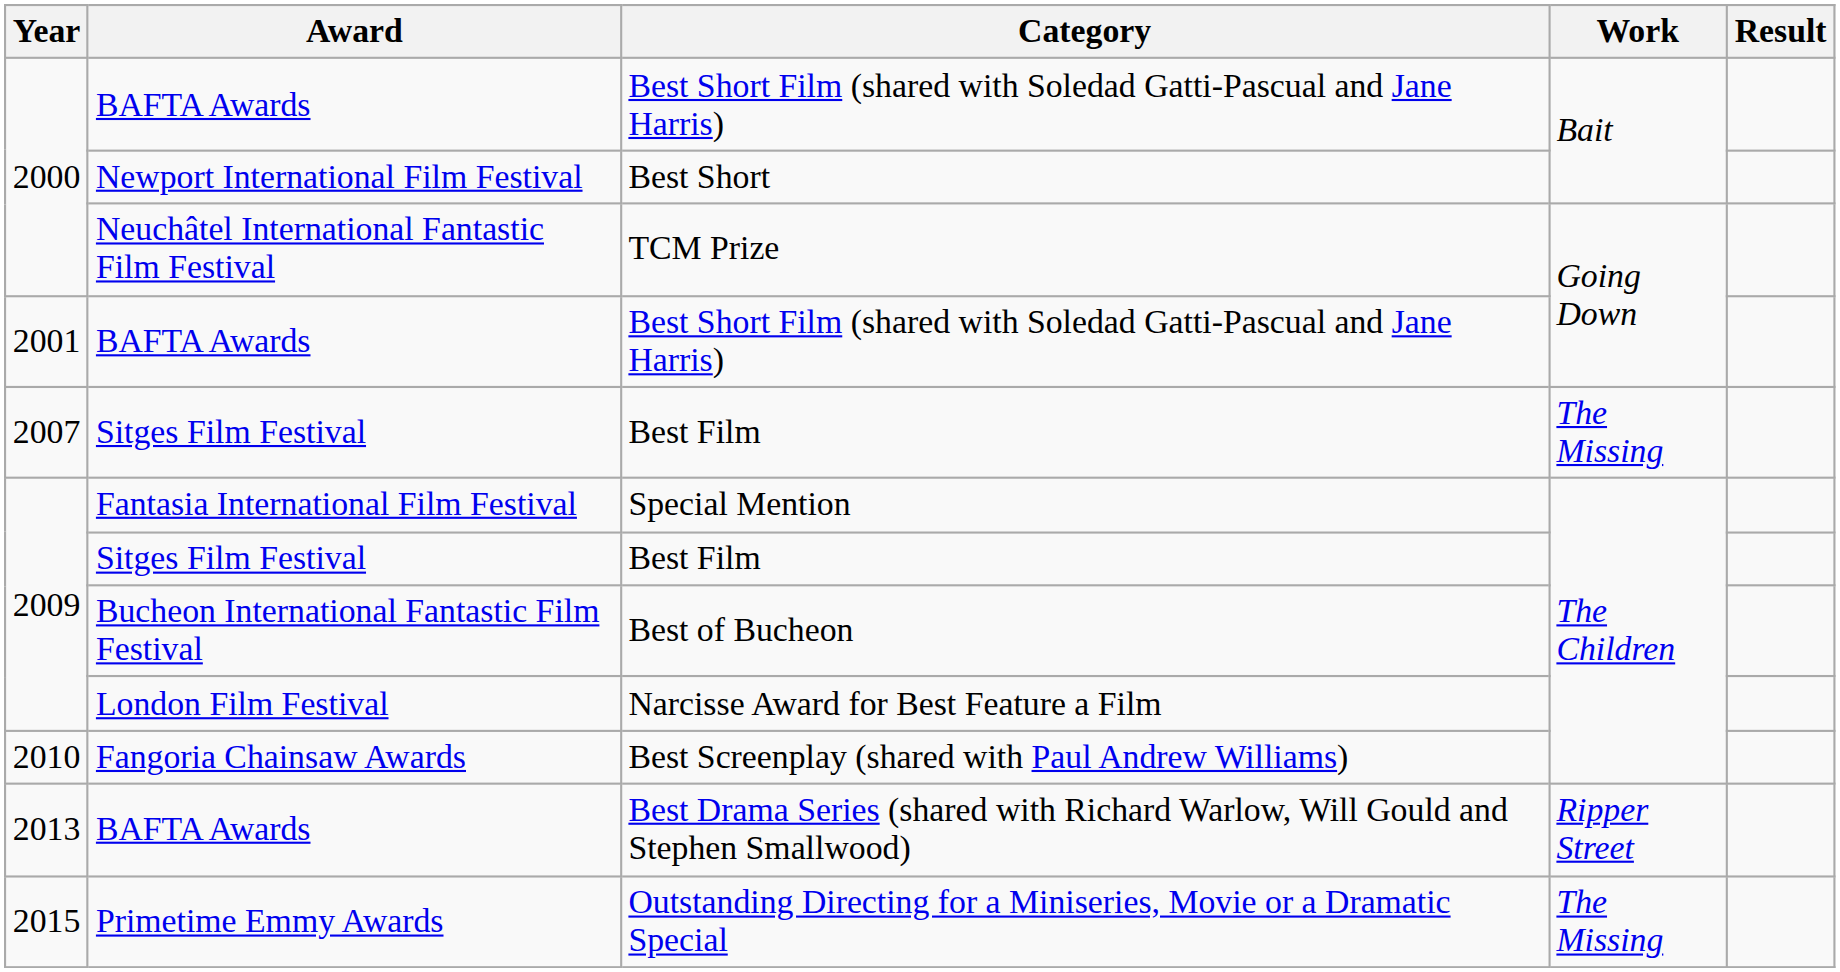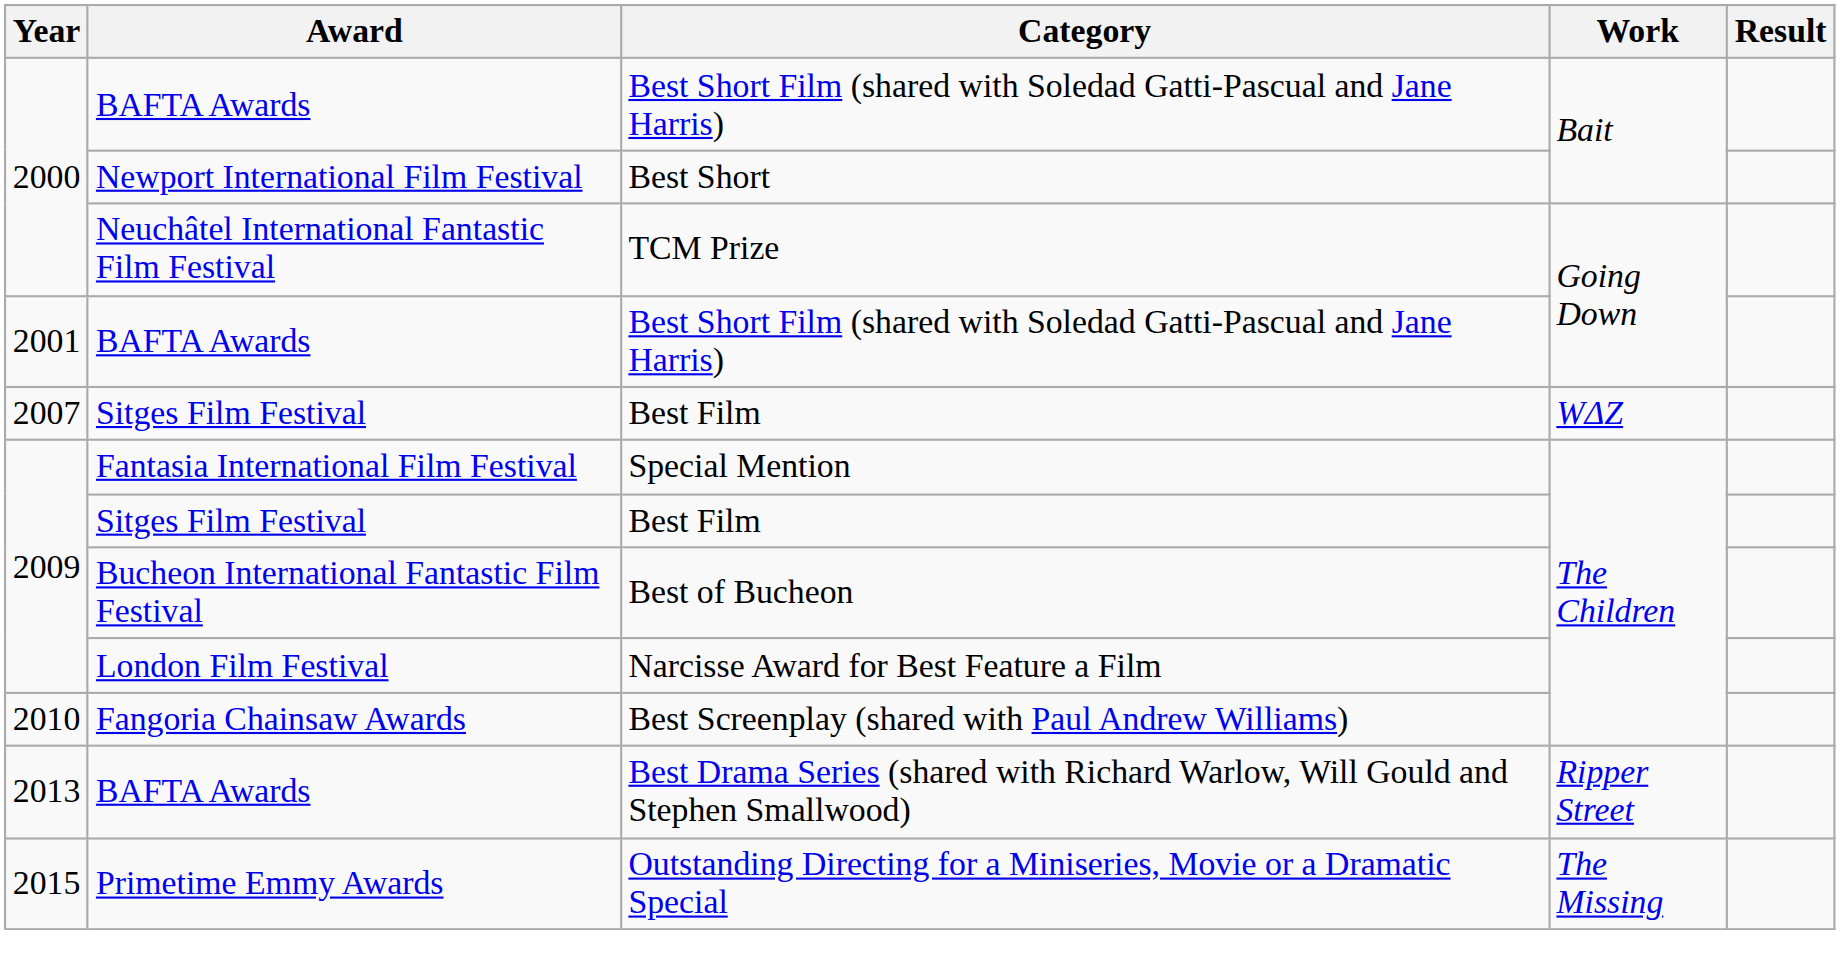2007 / Best Film | Work: The Missing -> WΔZ
